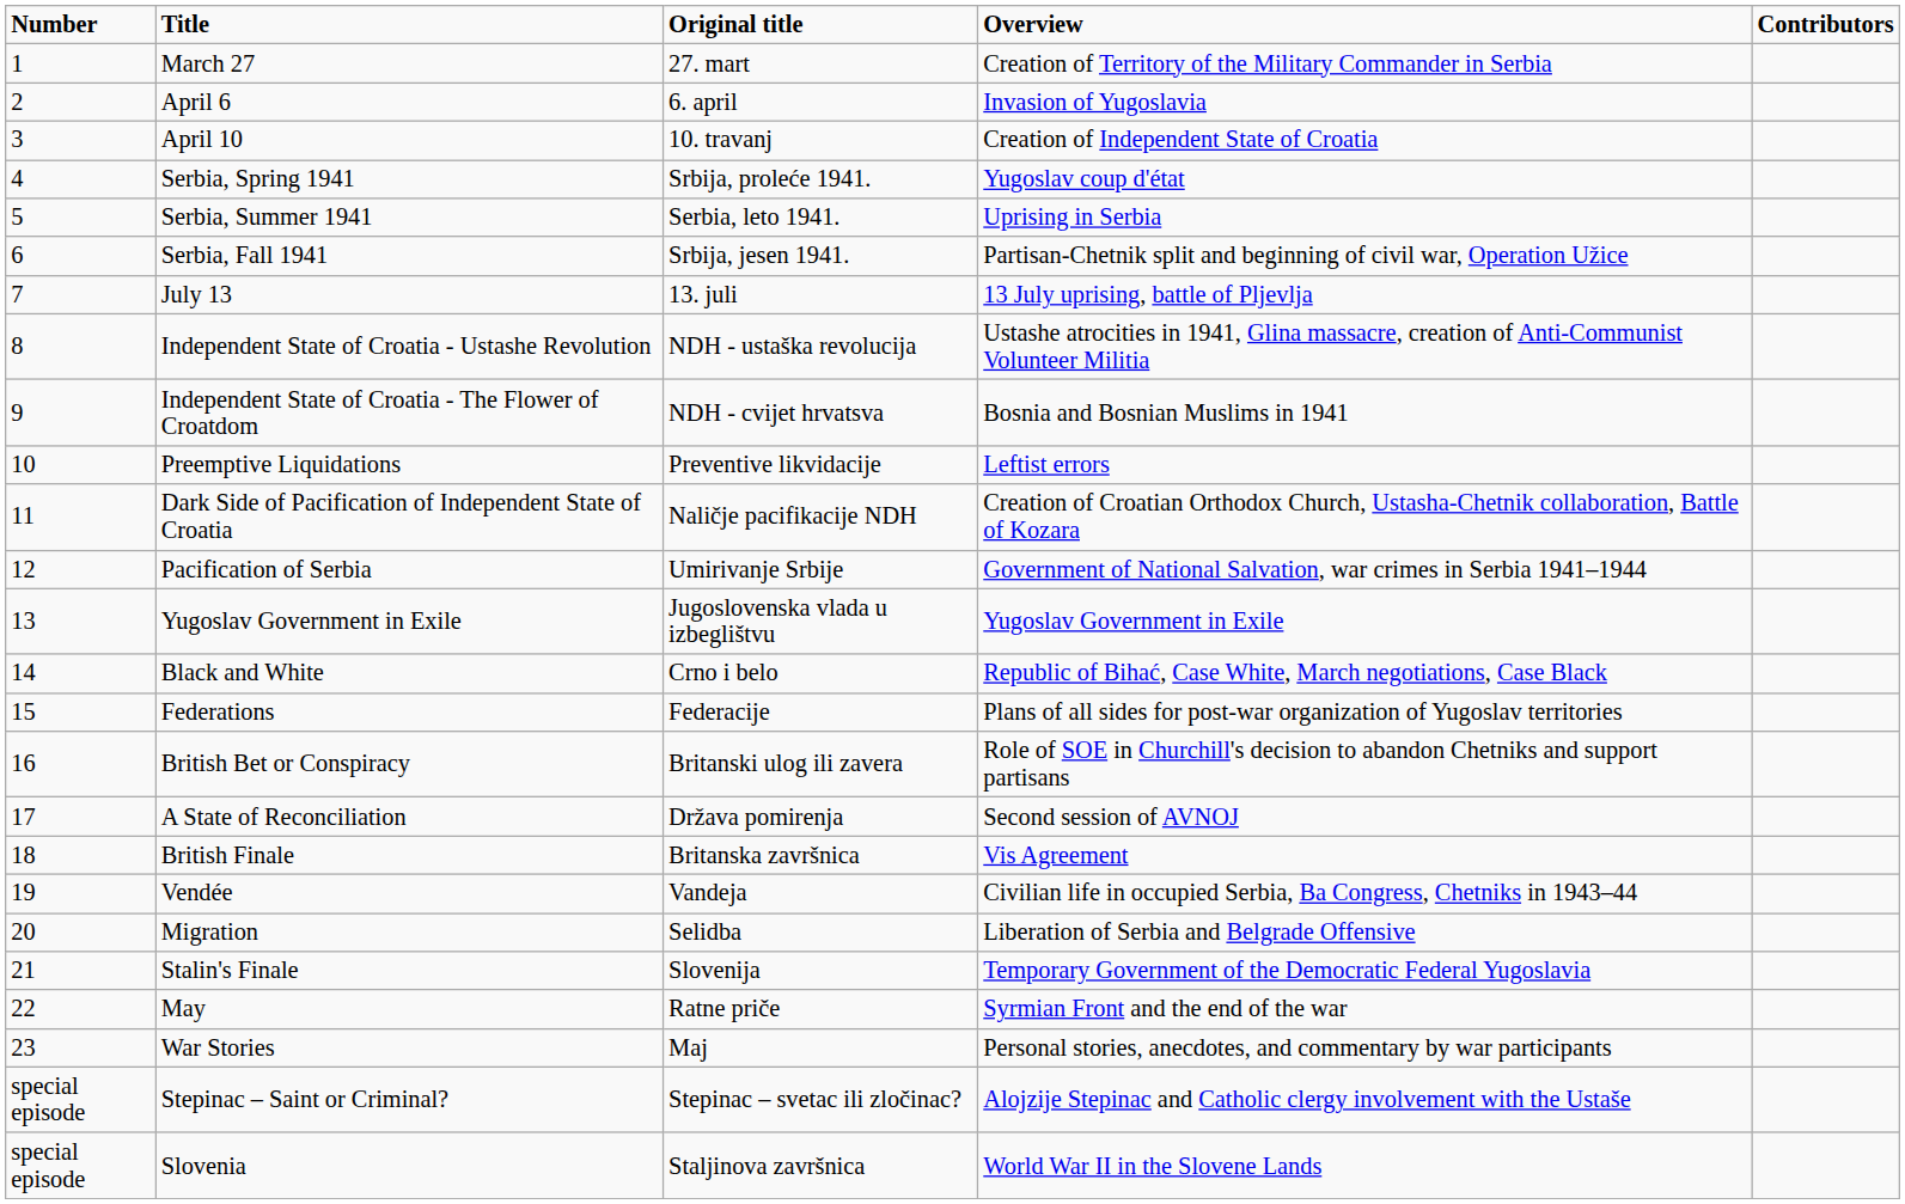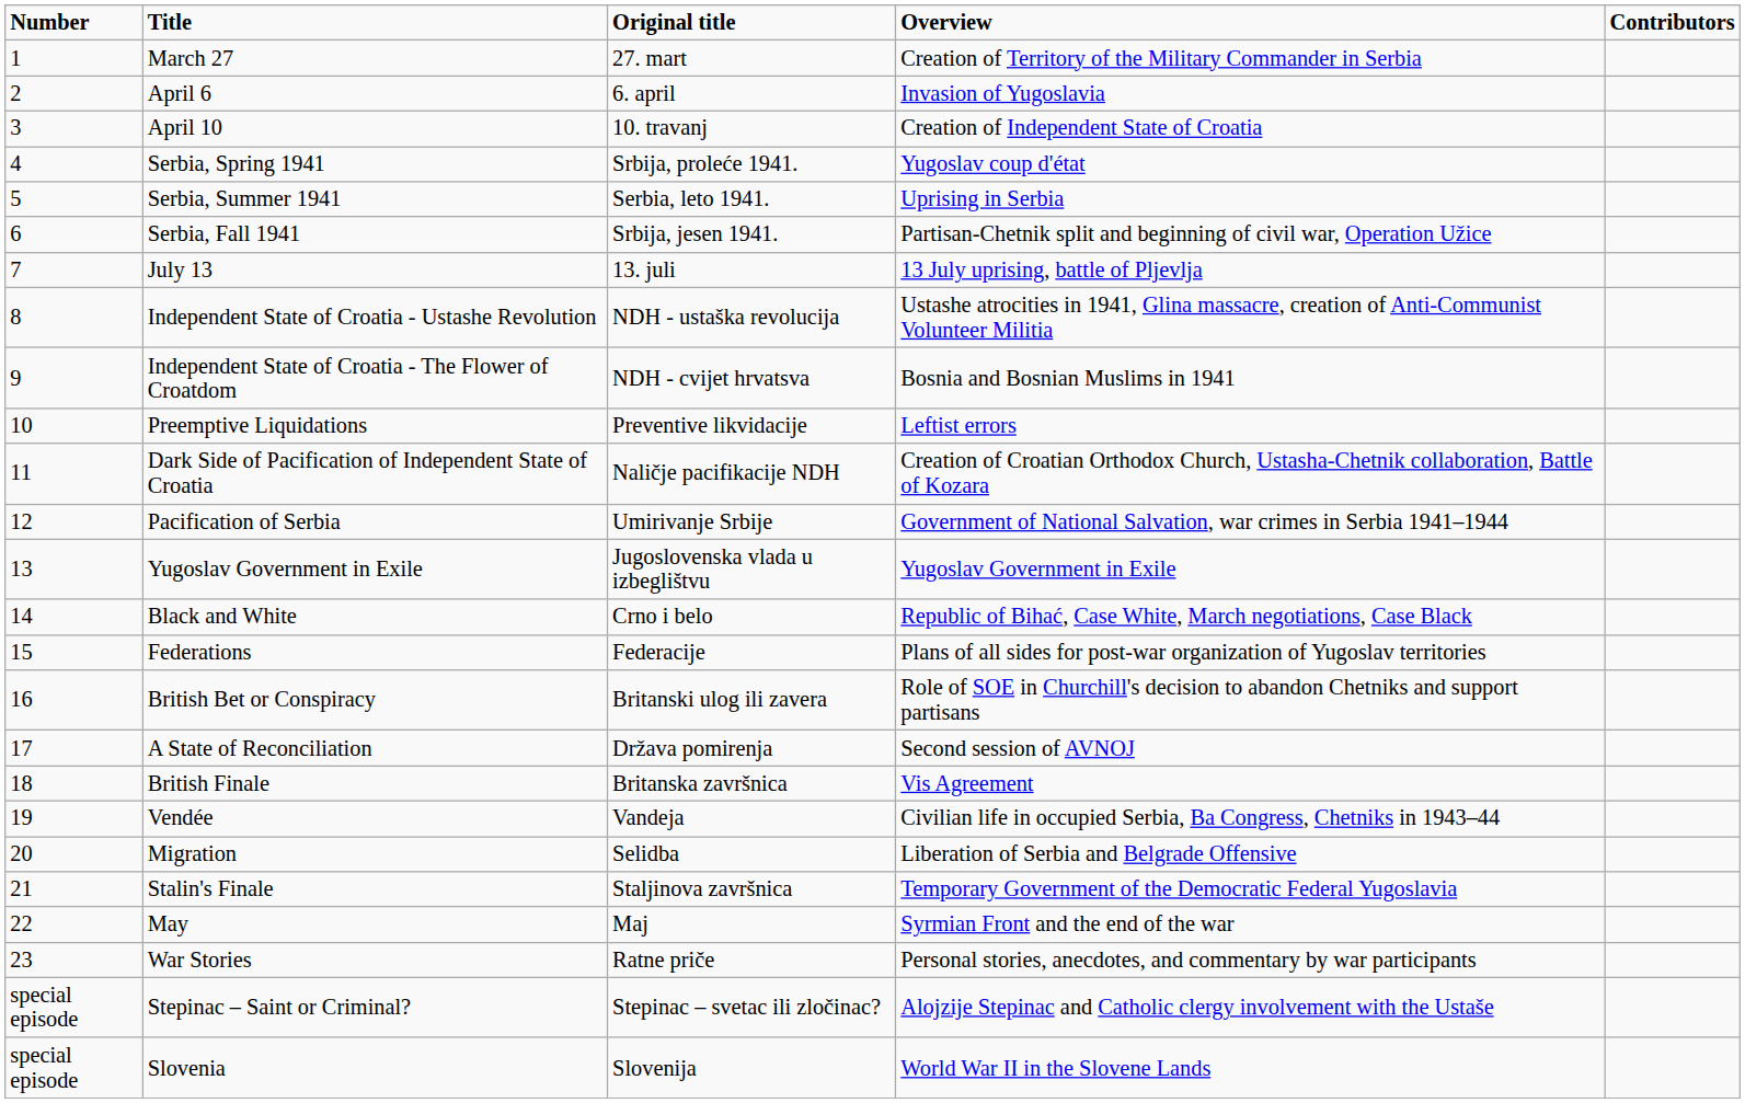Stalin's Finale | Original title: Slovenija -> Staljinova završnica
May | Original title: Ratne priče -> Maj
War Stories | Original title: Maj -> Ratne priče
Slovenia | Original title: Staljinova završnica -> Slovenija
